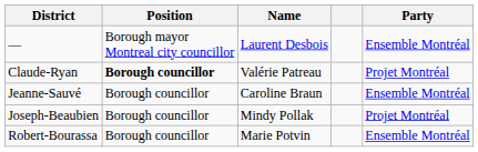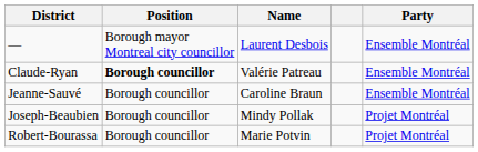Claude-Ryan | Party: Projet Montréal -> Ensemble Montréal
Robert-Bourassa | Party: Ensemble Montréal -> Projet Montréal
